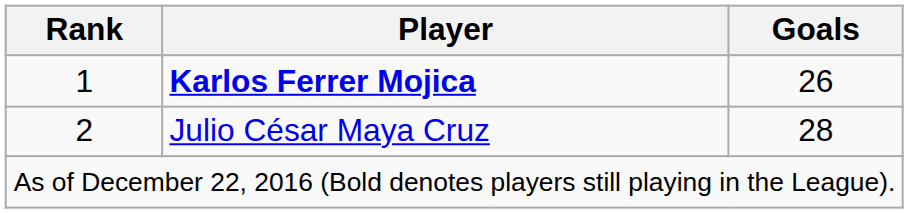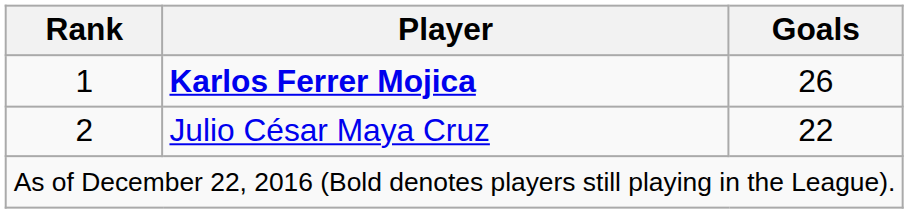Julio César Maya Cruz | Goals: 28 -> 22
